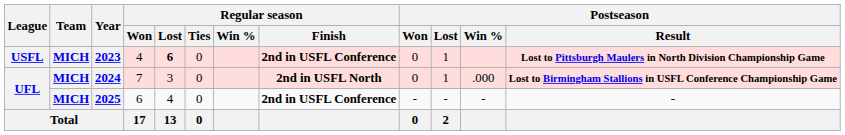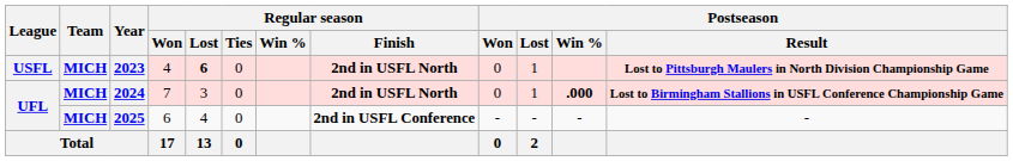2023 | Regular season / Finish: 2nd in USFL Conference -> 2nd in USFL North
2024 | Postseason / Win %: normal -> bold
